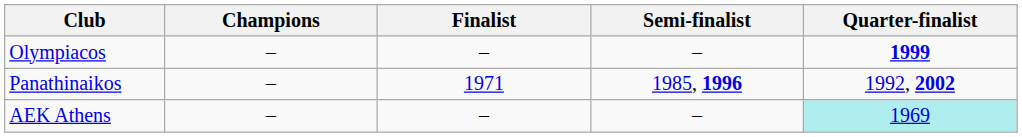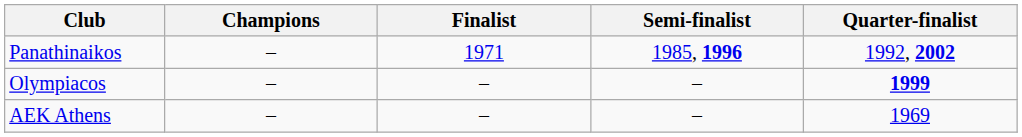rows swapped: Panathinaikos <-> Olympiacos
AEK Athens | Quarter-finalist: paleturquoise background -> no background
